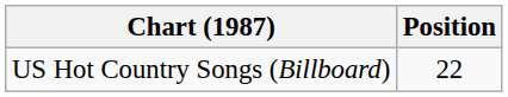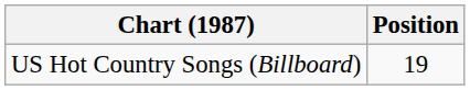US Hot Country Songs (Billboard) | Position: 22 -> 19
